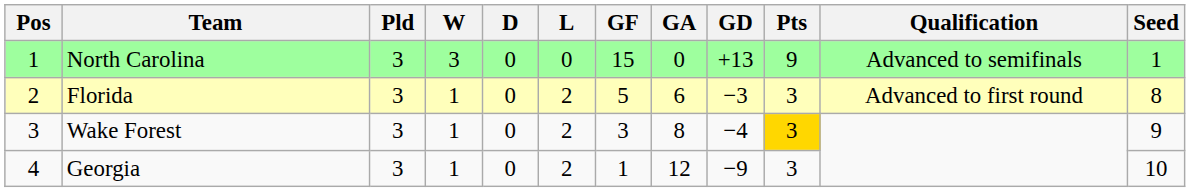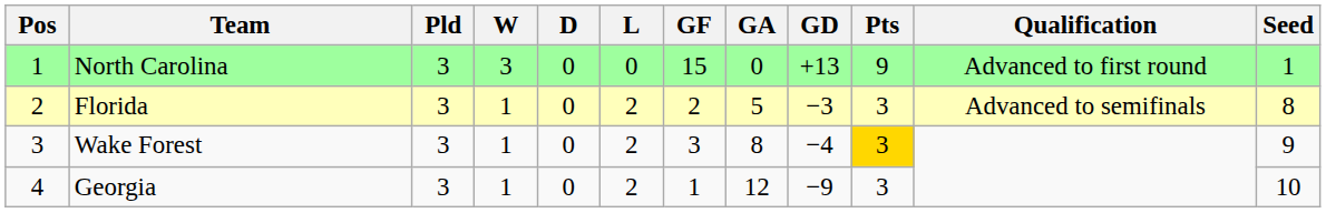North Carolina | Qualification: Advanced to semifinals -> Advanced to first round
Florida | GF: 5 -> 2
Florida | GA: 6 -> 5
Florida | Qualification: Advanced to first round -> Advanced to semifinals
